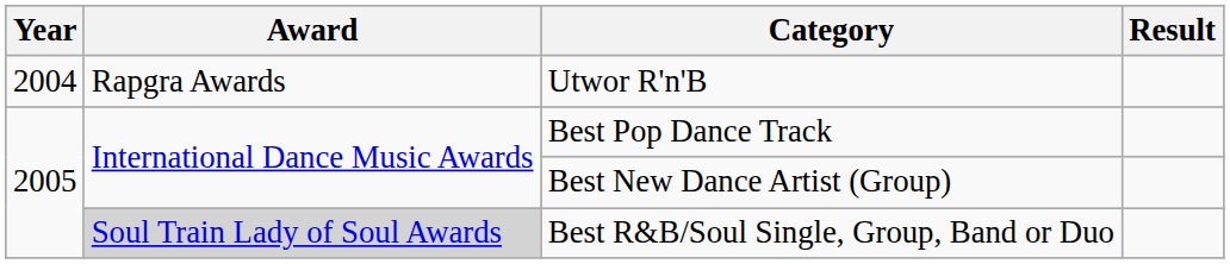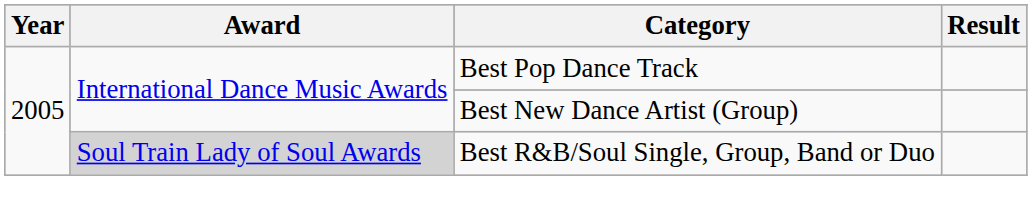- row: 2004 | Rapgra Awards | Utwor R'n'B
